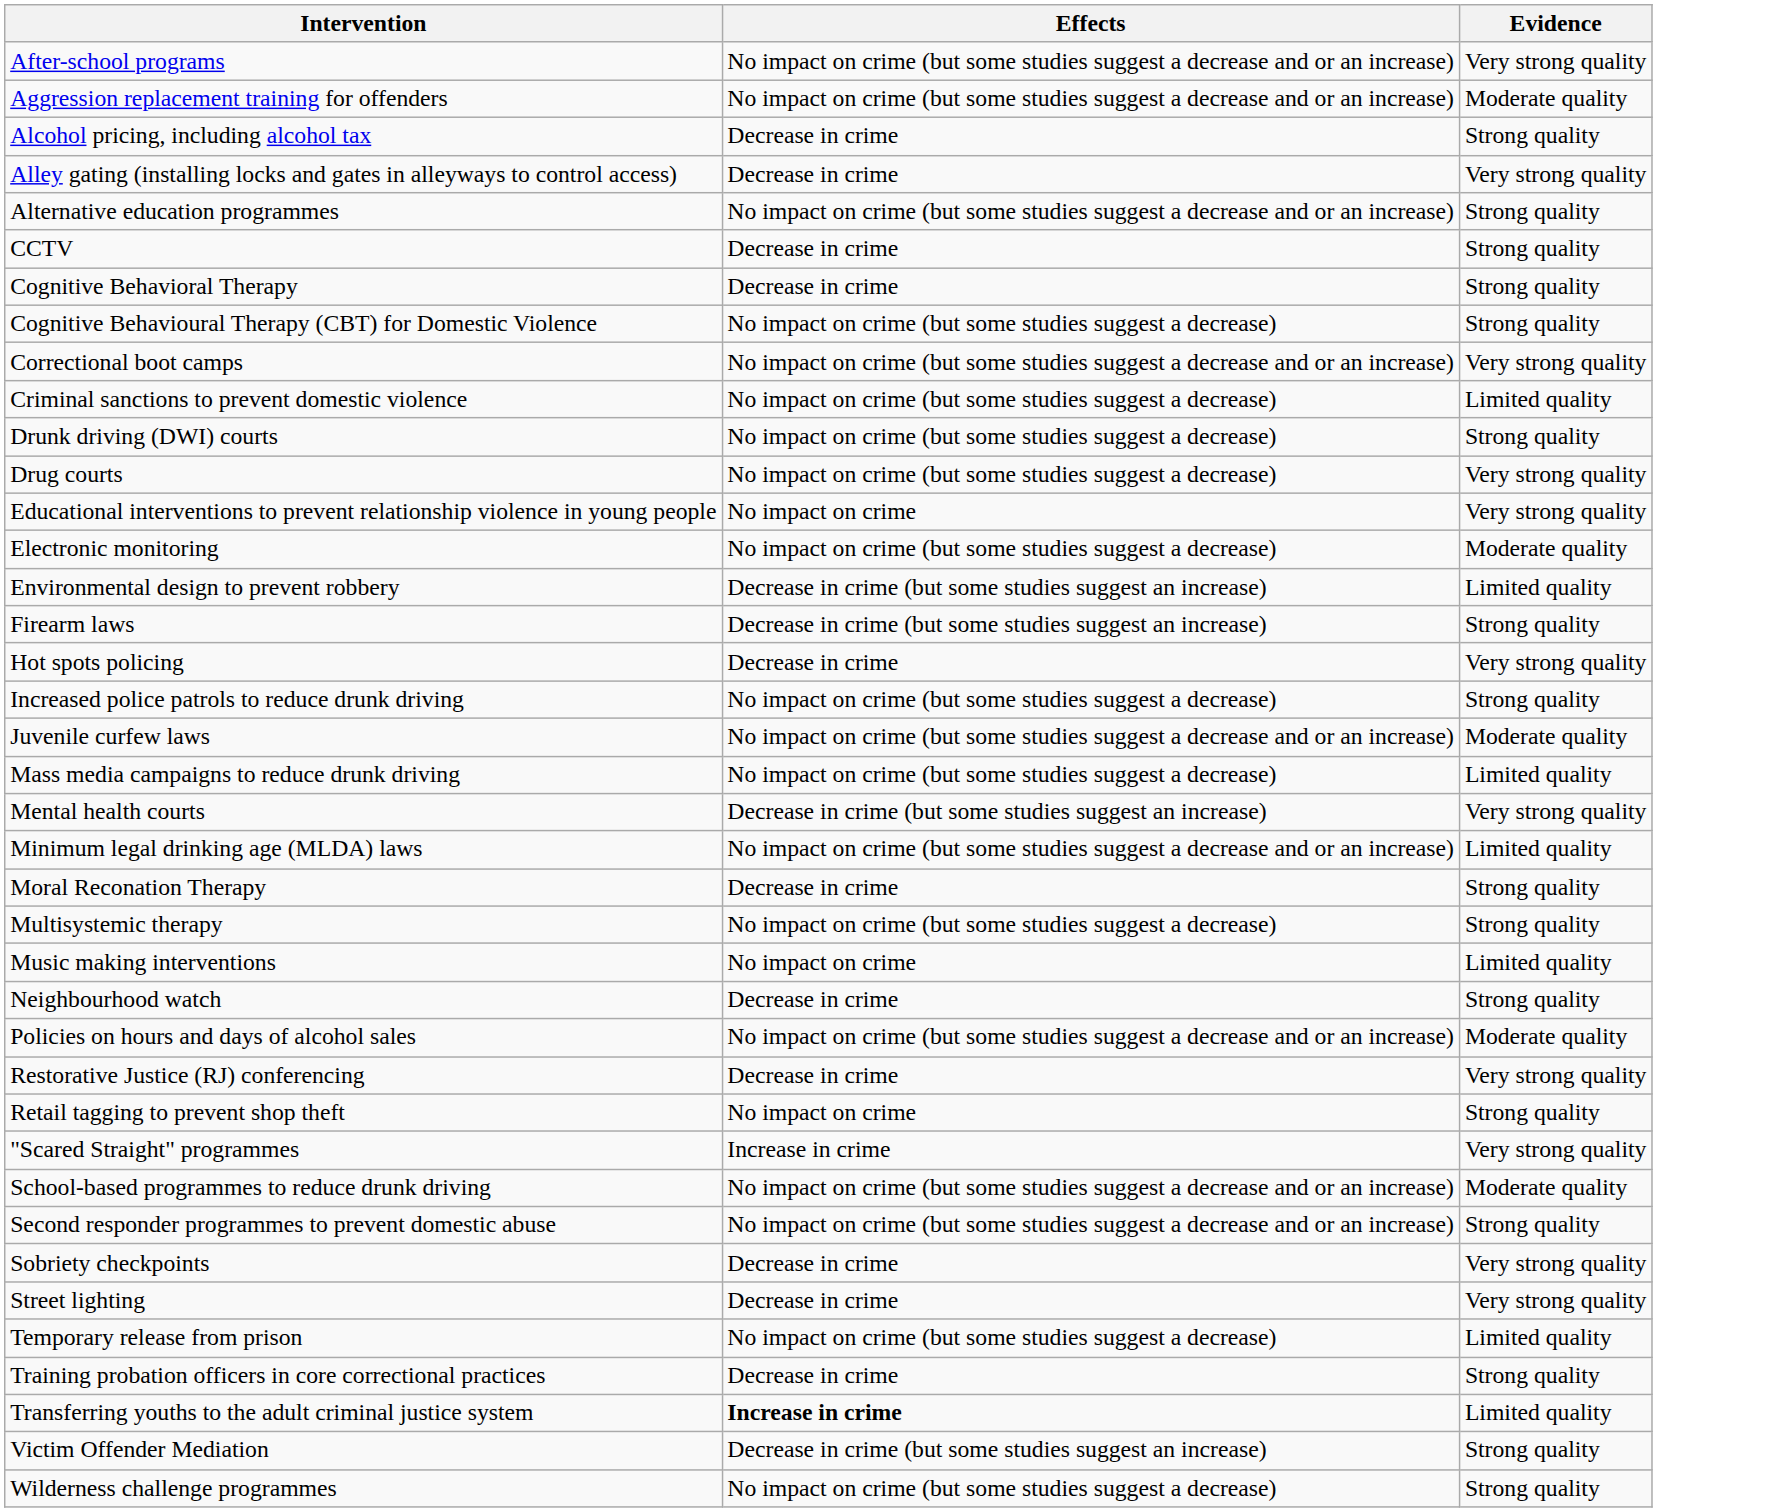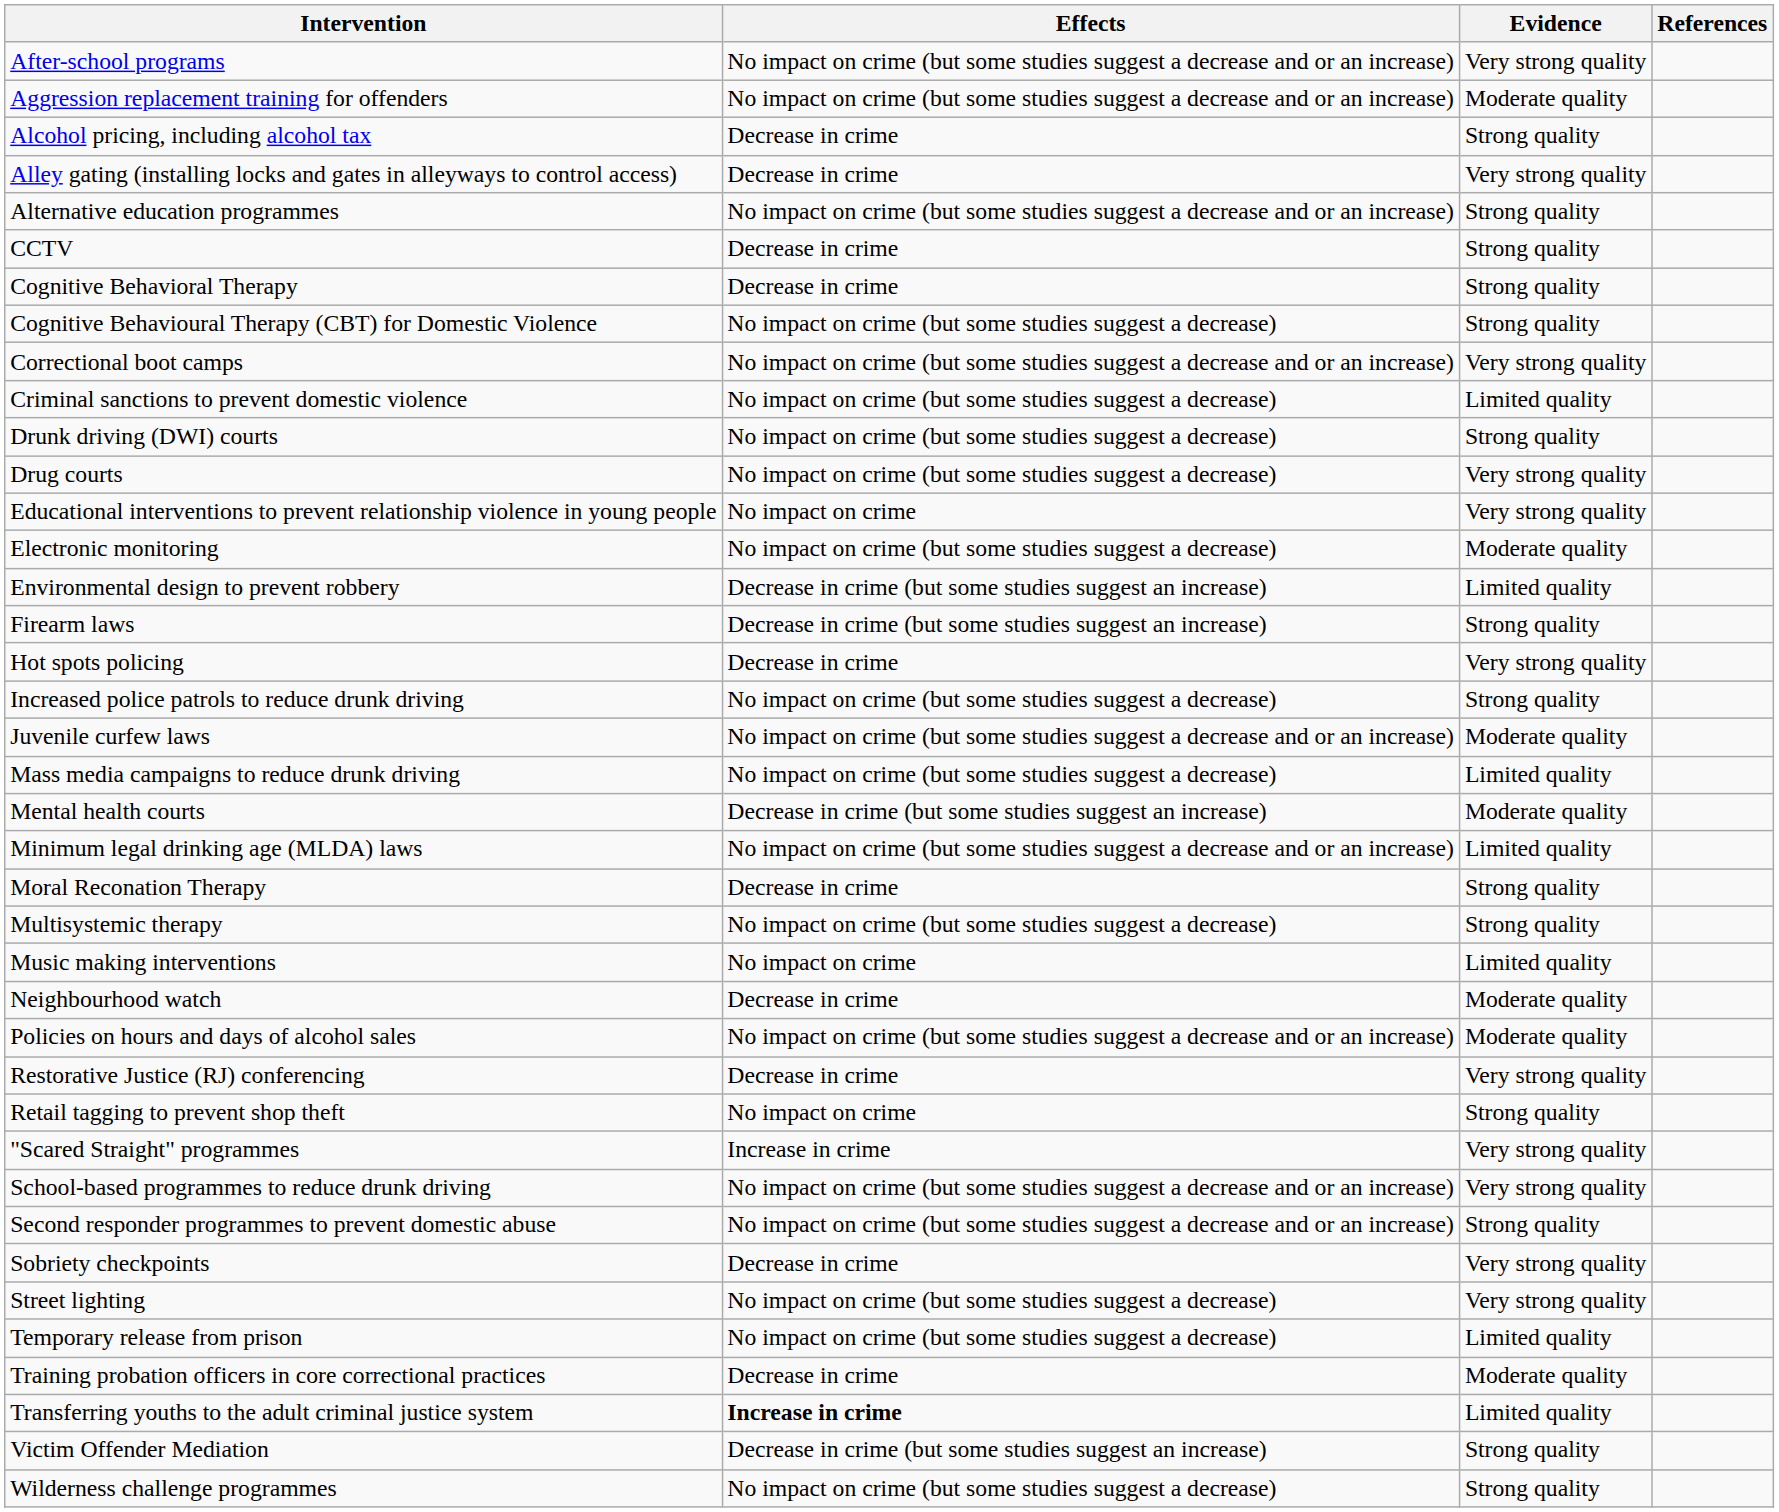+ column: References
Mental health courts | Evidence: Very strong quality -> Moderate quality
Neighbourhood watch | Evidence: Strong quality -> Moderate quality
School-based programmes to reduce drunk driving | Evidence: Moderate quality -> Very strong quality
Street lighting | Effects: Decrease in crime -> No impact on crime (but some studies suggest a decrease)
Training probation officers in core correctional practices | Evidence: Strong quality -> Moderate quality
